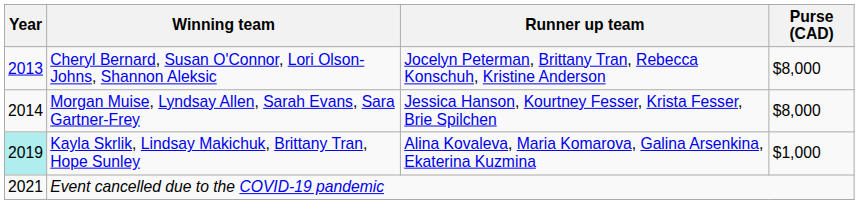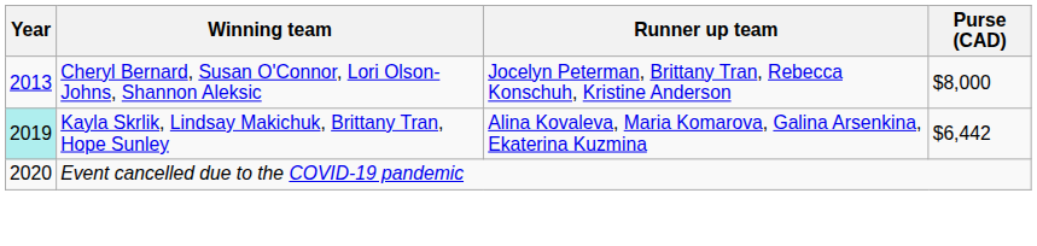- row: 2014 | Morgan Muise, Lyndsay Allen, Sarah Evans, Sara Gartner-Frey | Jessica Hanson, Kourtney Fesser, Krista Fesser, Brie Spilchen | $8,000
Kayla Skrlik, Lindsay Makichuk, Brittany Tran, Hope Sunley | Purse (CAD): $1,000 -> $6,442
Event cancelled due to the COVID-19 pandemic | Year: 2021 -> 2020
